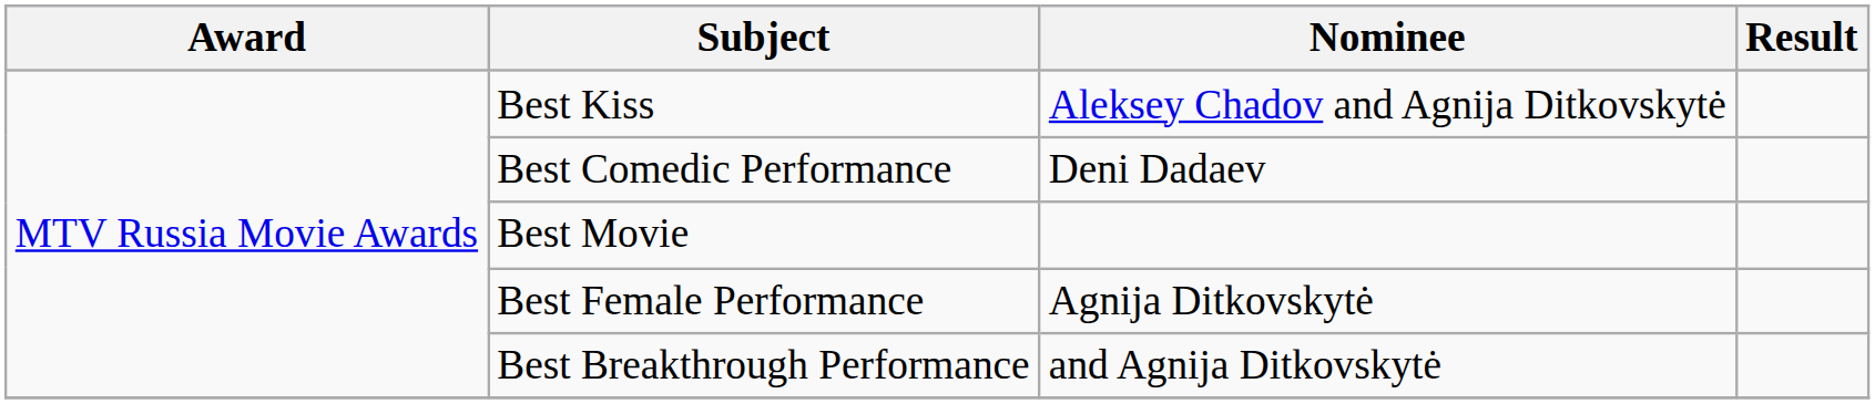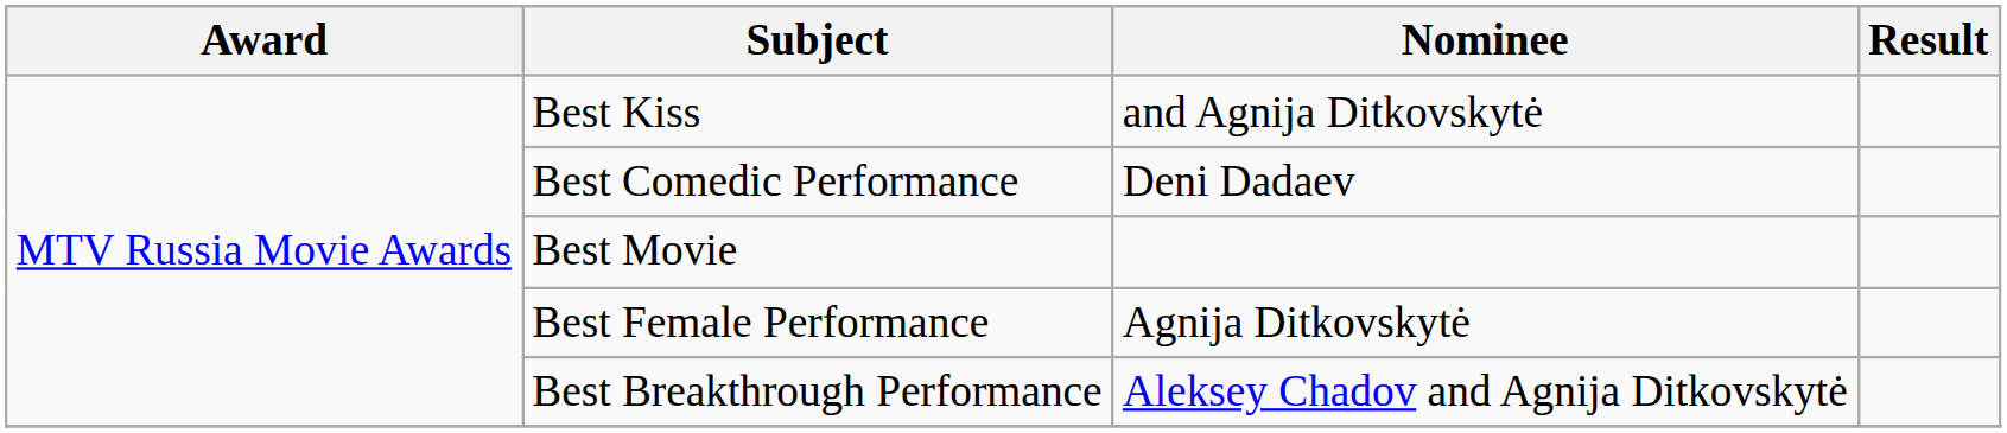Best Kiss | Nominee: Aleksey Chadov and Agnija Ditkovskytė -> and Agnija Ditkovskytė
Best Breakthrough Performance | Nominee: and Agnija Ditkovskytė -> Aleksey Chadov and Agnija Ditkovskytė
